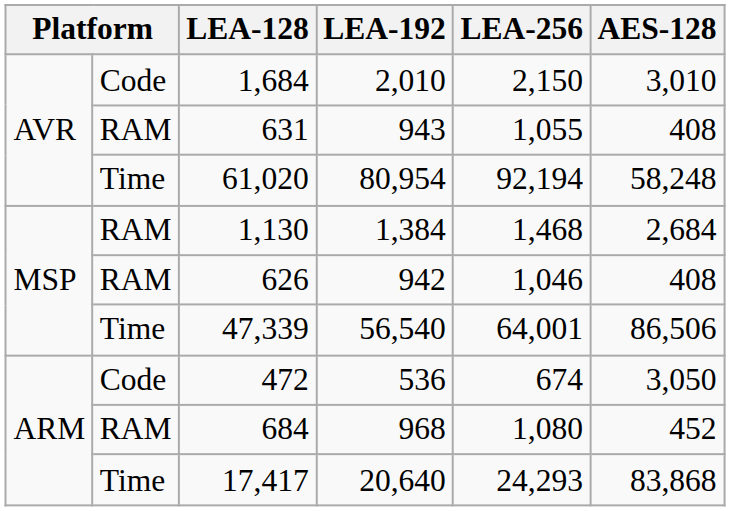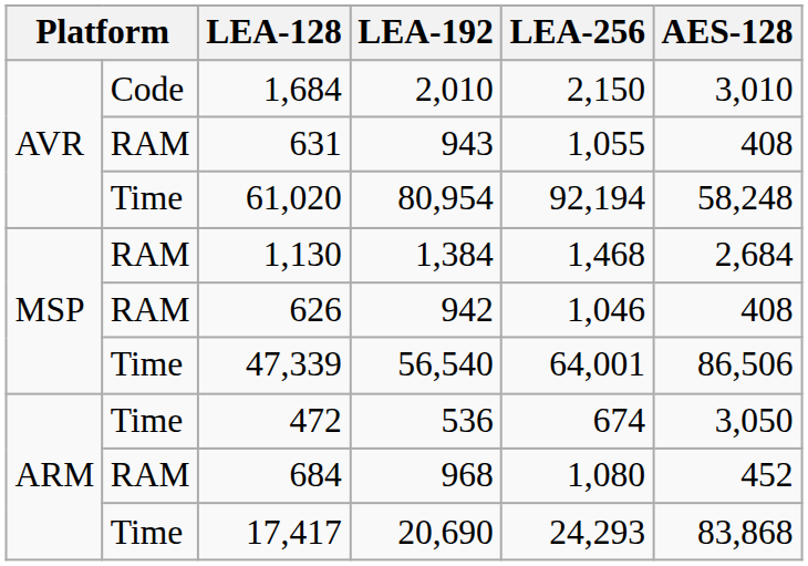472 | column 2: Code -> Time
17,417 | LEA-192: 20,640 -> 20,690
